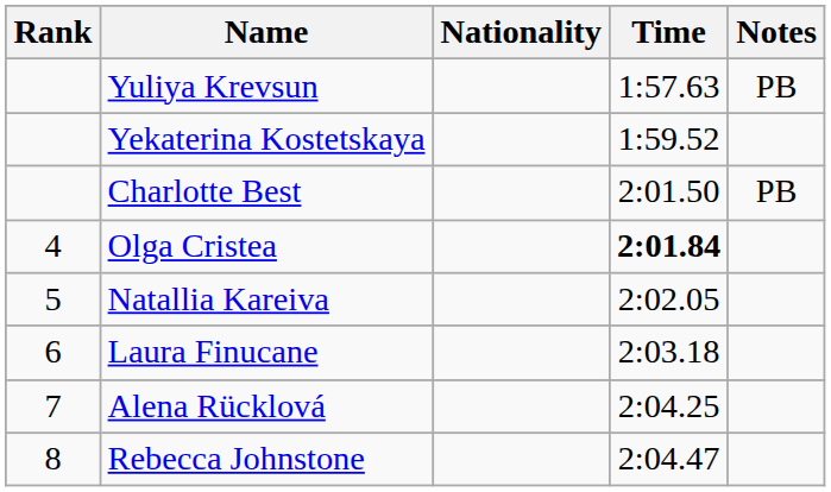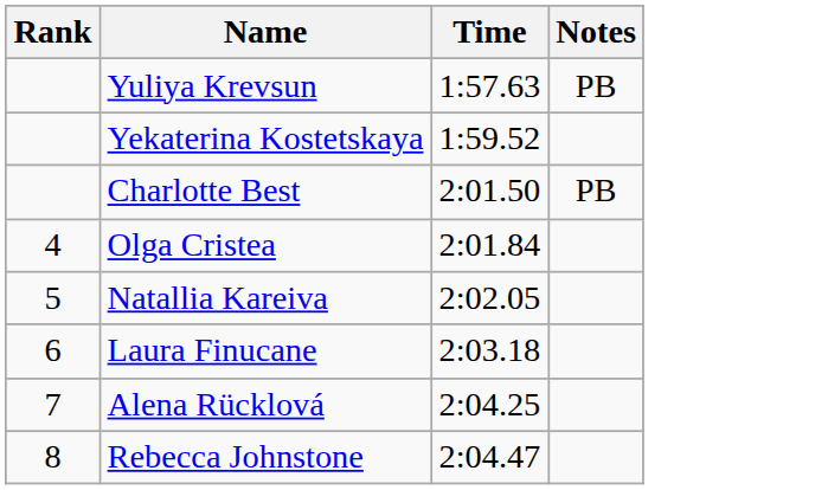- column: Nationality
Olga Cristea | Time: bold -> normal
